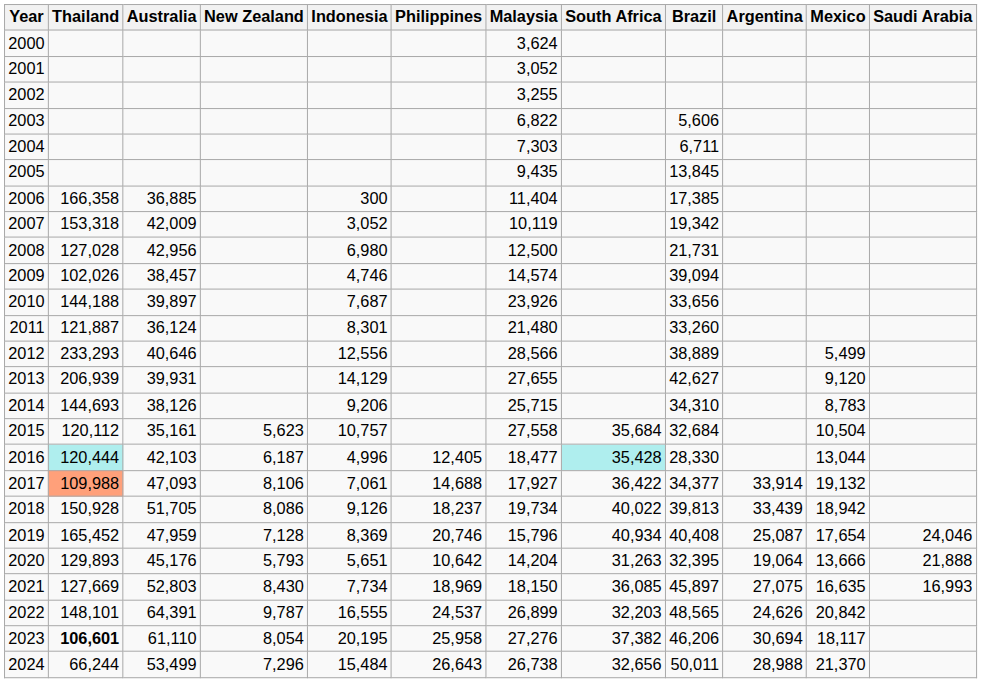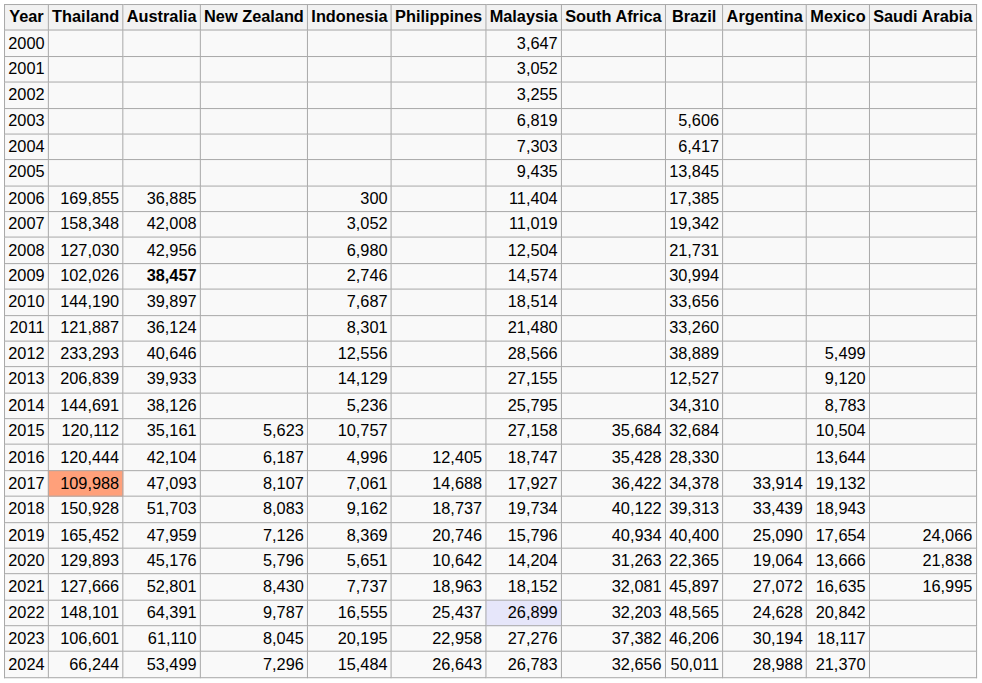2000 | Malaysia: 3,624 -> 3,647
2003 | Malaysia: 6,822 -> 6,819
2004 | Brazil: 6,711 -> 6,417
2006 | Thailand: 166,358 -> 169,855
2007 | Thailand: 153,318 -> 158,348
2007 | Australia: 42,009 -> 42,008
2007 | Malaysia: 10,119 -> 11,019
2008 | Thailand: 127,028 -> 127,030
2008 | Malaysia: 12,500 -> 12,504
2009 | Australia: normal -> bold
2009 | Indonesia: 4,746 -> 2,746
2009 | Brazil: 39,094 -> 30,994
2010 | Thailand: 144,188 -> 144,190
2010 | Malaysia: 23,926 -> 18,514
2013 | Thailand: 206,939 -> 206,839
2013 | Australia: 39,931 -> 39,933
2013 | Malaysia: 27,655 -> 27,155
2013 | Brazil: 42,627 -> 12,527
2014 | Thailand: 144,693 -> 144,691
2014 | Indonesia: 9,206 -> 5,236
2014 | Malaysia: 25,715 -> 25,795
2015 | Malaysia: 27,558 -> 27,158
2016 | Thailand: paleturquoise background -> no background
2016 | Australia: 42,103 -> 42,104
2016 | Malaysia: 18,477 -> 18,747
2016 | South Africa: paleturquoise background -> no background
2016 | Mexico: 13,044 -> 13,644
2017 | New Zealand: 8,106 -> 8,107
2017 | Brazil: 34,377 -> 34,378
2018 | Australia: 51,705 -> 51,703
2018 | New Zealand: 8,086 -> 8,083
2018 | Indonesia: 9,126 -> 9,162
2018 | Philippines: 18,237 -> 18,737
2018 | South Africa: 40,022 -> 40,122
2018 | Brazil: 39,813 -> 39,313
2018 | Mexico: 18,942 -> 18,943
2019 | New Zealand: 7,128 -> 7,126
2019 | Brazil: 40,408 -> 40,400
2019 | Argentina: 25,087 -> 25,090
2019 | Saudi Arabia: 24,046 -> 24,066
2020 | New Zealand: 5,793 -> 5,796
2020 | Brazil: 32,395 -> 22,365
2020 | Saudi Arabia: 21,888 -> 21,838
2021 | Thailand: 127,669 -> 127,666
2021 | Australia: 52,803 -> 52,801
2021 | Indonesia: 7,734 -> 7,737
2021 | Philippines: 18,969 -> 18,963
2021 | Malaysia: 18,150 -> 18,152
2021 | South Africa: 36,085 -> 32,081
2021 | Argentina: 27,075 -> 27,072
2021 | Saudi Arabia: 16,993 -> 16,995
2022 | Philippines: 24,537 -> 25,437
2022 | Malaysia: no background -> lavender background
2022 | Argentina: 24,626 -> 24,628
2023 | Thailand: bold -> normal
2023 | New Zealand: 8,054 -> 8,045
2023 | Philippines: 25,958 -> 22,958
2023 | Argentina: 30,694 -> 30,194
2024 | Malaysia: 26,738 -> 26,783
